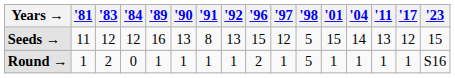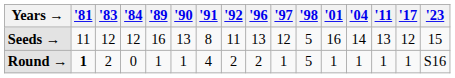Seeds → | '92: 13 -> 11
Seeds → | '96: 15 -> 13
Seeds → | '01: 15 -> 16
Round → | '81: normal -> bold
Round → | '91: 1 -> 4
Round → | '92: 1 -> 2
